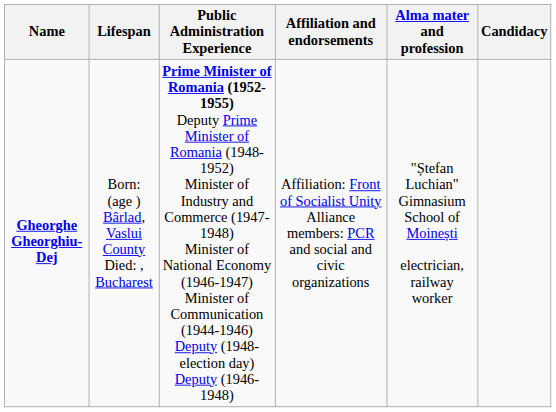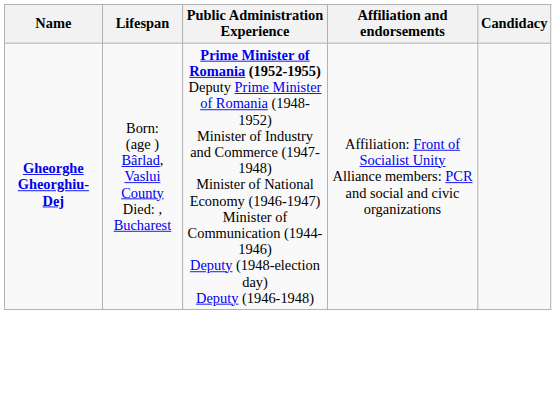- column: Alma mater and profession | "Ștefan Luchian" Gimnasium School of Moinești electrician, railway worker
